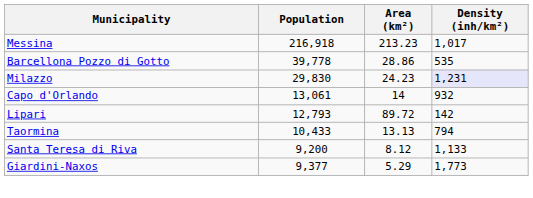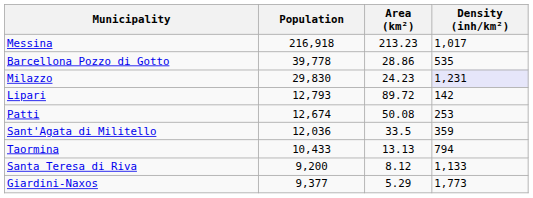- row: Capo d'Orlando | 13,061 | 14 | 932
+ row: Patti | 12,674 | 50.08 | 253
+ row: Sant'Agata di Militello | 12,036 | 33.5 | 359
